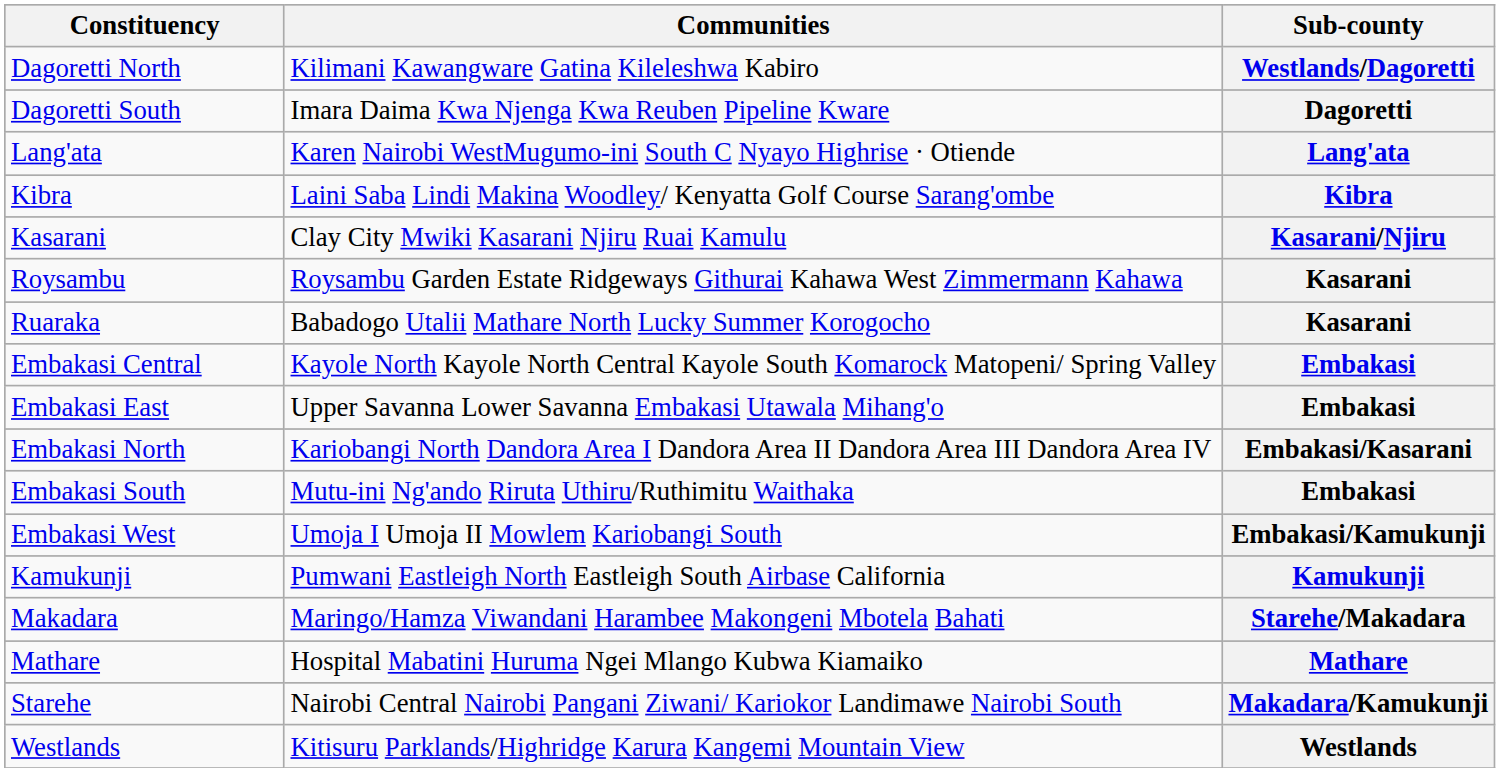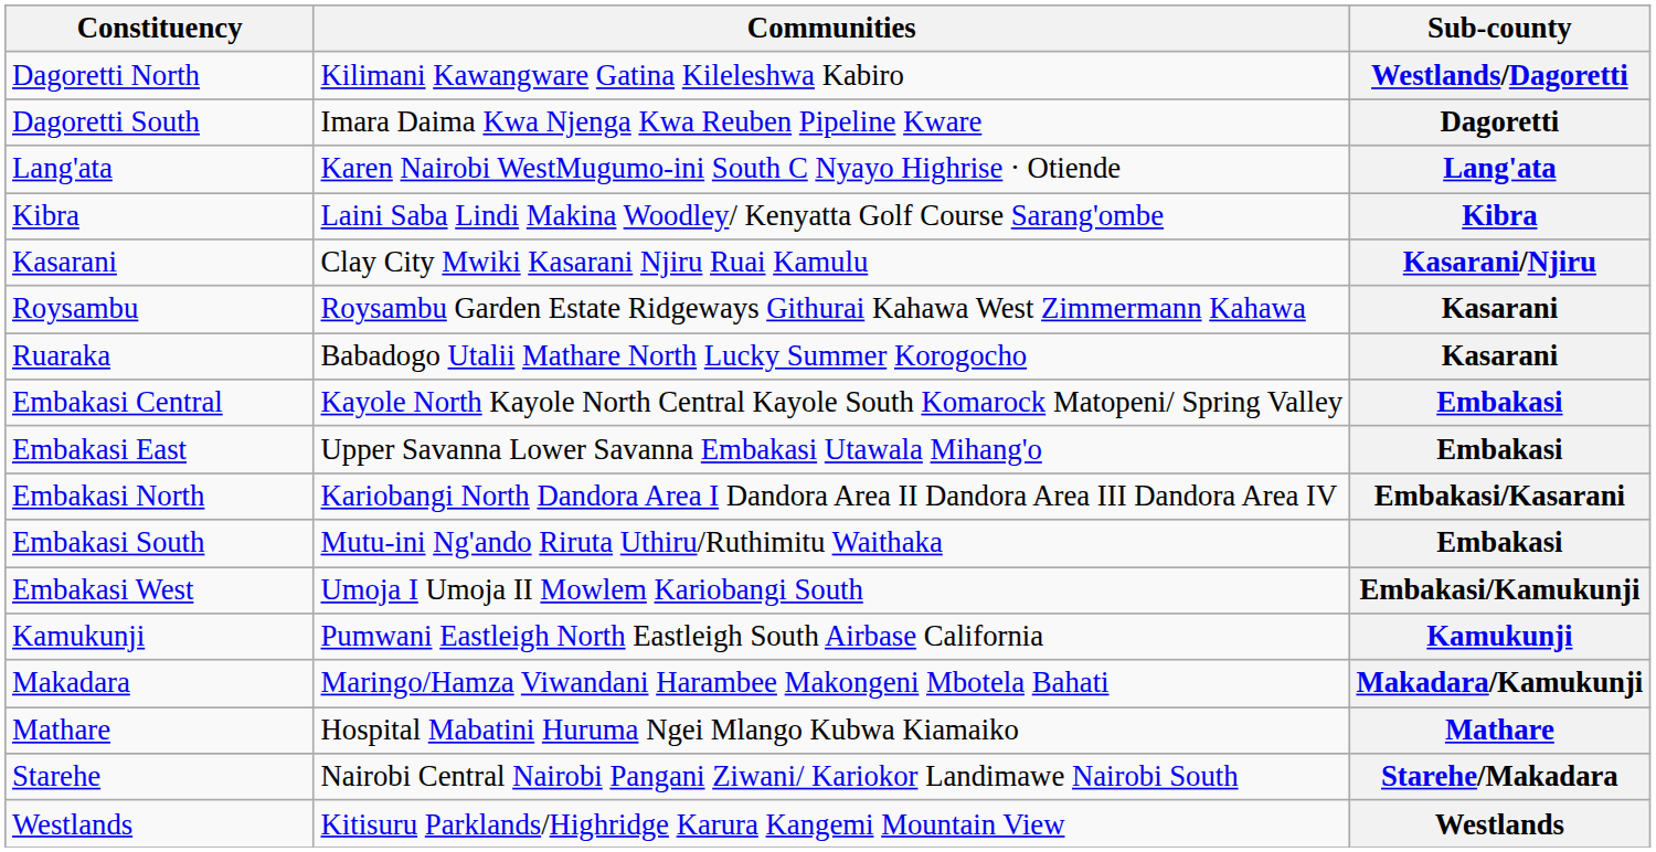Makadara | Sub-county: Starehe/Makadara -> Makadara/Kamukunji
Starehe | Sub-county: Makadara/Kamukunji -> Starehe/Makadara
